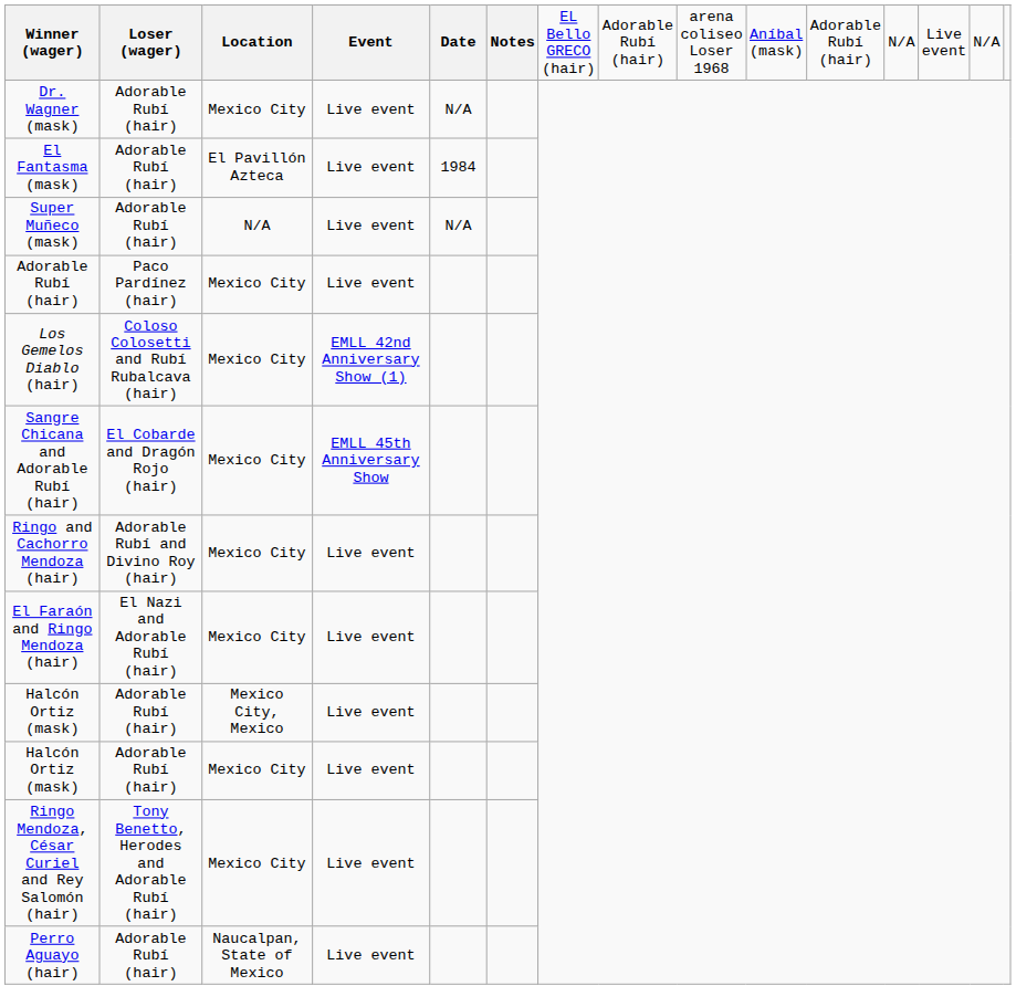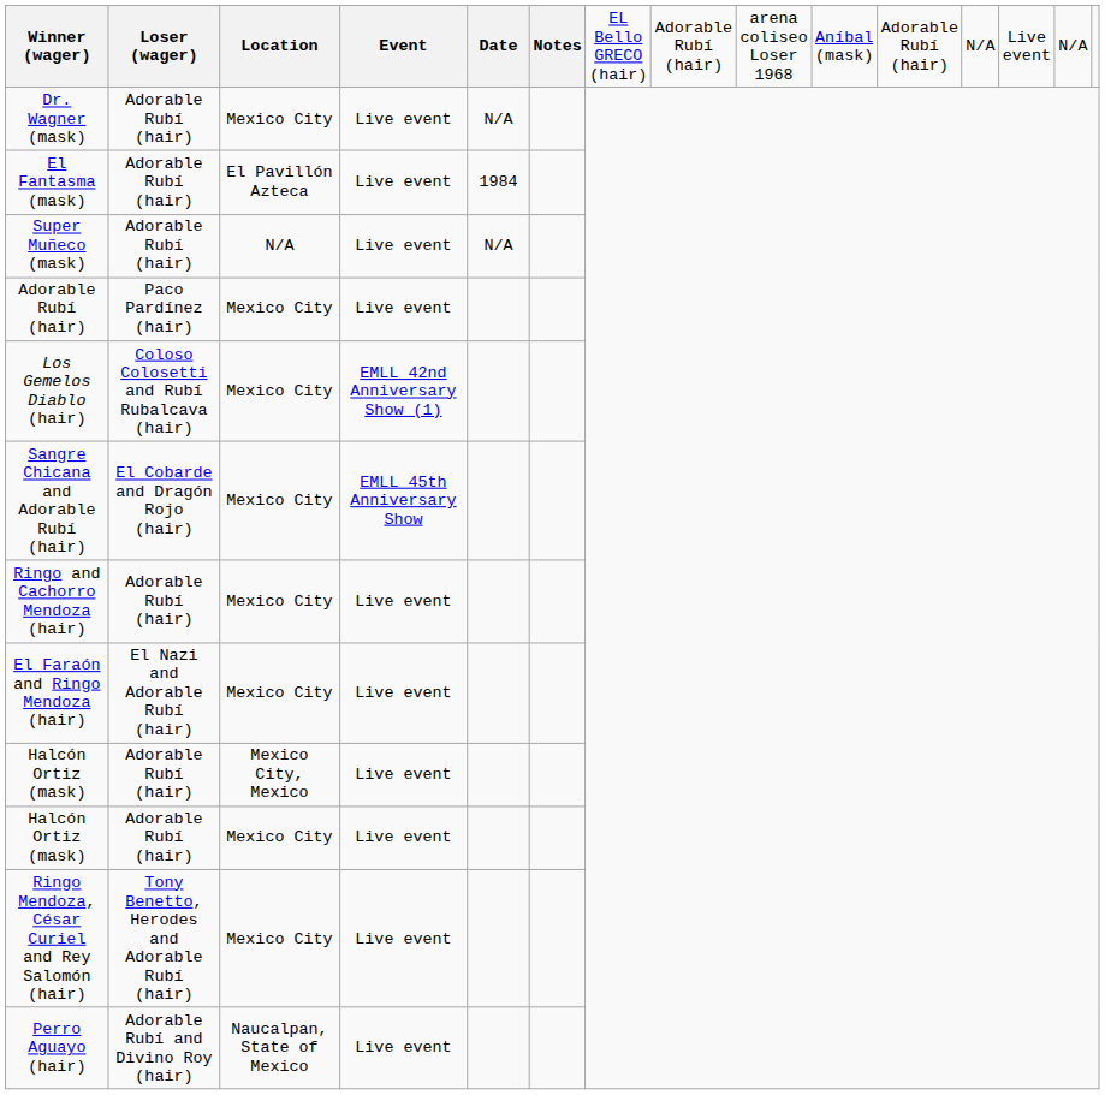Ringo and Cachorro Mendoza (hair) | column 2: Adorable Rubí and Divino Roy (hair) -> Adorable Rubí (hair)
Perro Aguayo (hair) | column 2: Adorable Rubí (hair) -> Adorable Rubí and Divino Roy (hair)
